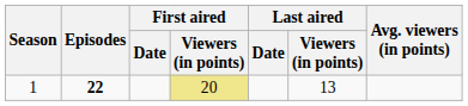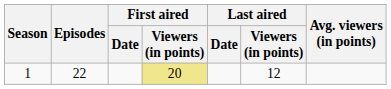1 | Episodes: bold -> normal
1 | Last aired / Viewers (in points): 13 -> 12
